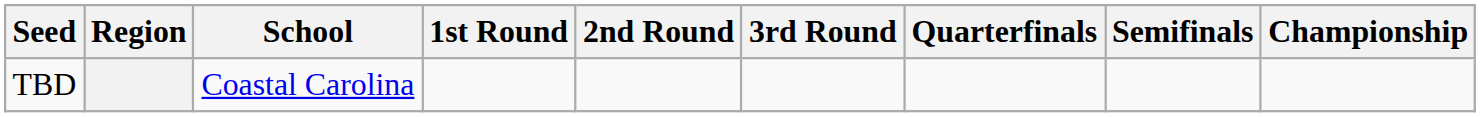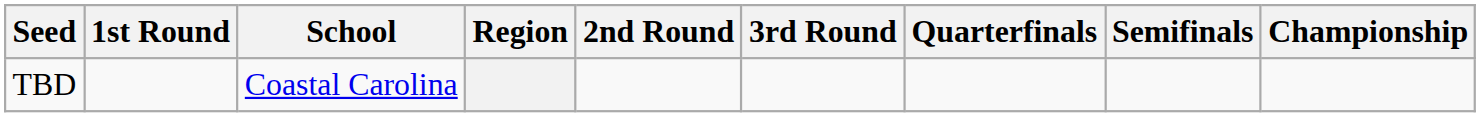columns swapped: Region <-> 1st Round
